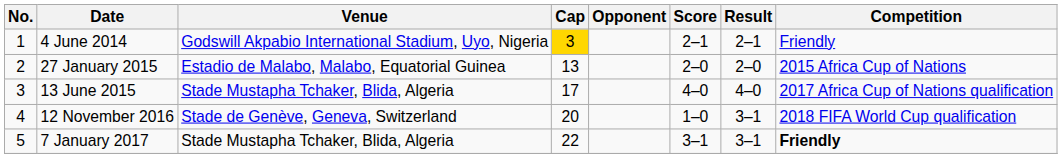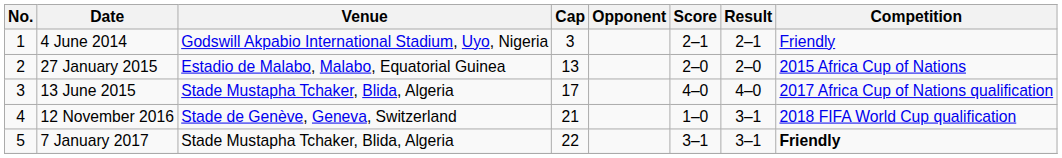4 June 2014 | Cap: gold background -> no background
12 November 2016 | Cap: 20 -> 21
